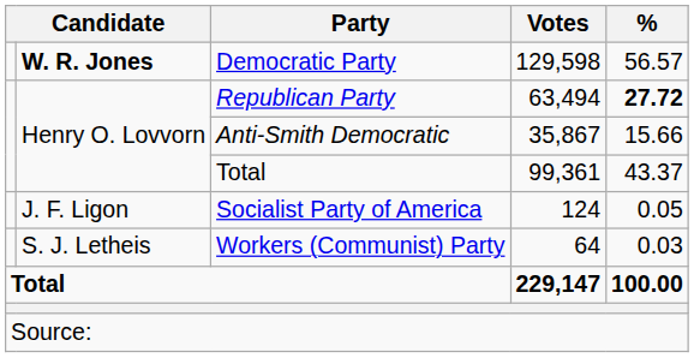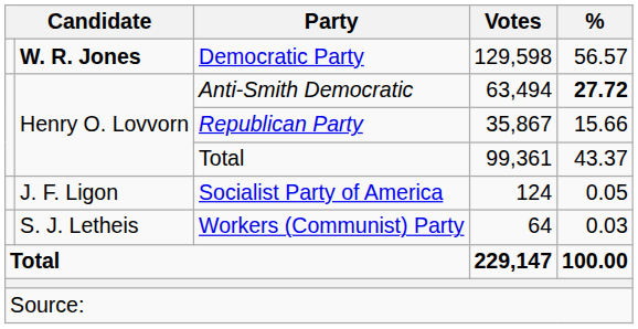63,494 | Party: Republican Party -> Anti-Smith Democratic
35,867 | Party: Anti-Smith Democratic -> Republican Party
